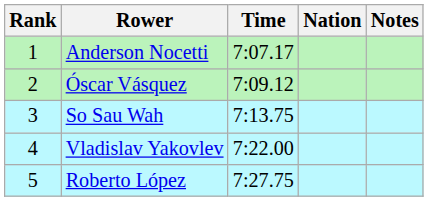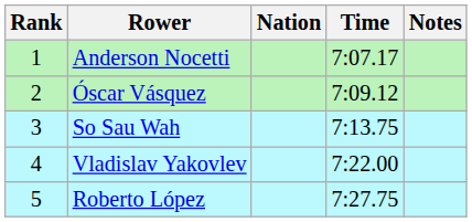columns swapped: Nation <-> Time
